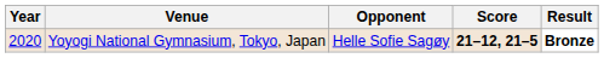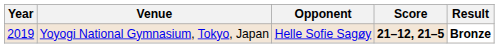Yoyogi National Gymnasium, Tokyo, Japan | Year: 2020 -> 2019
